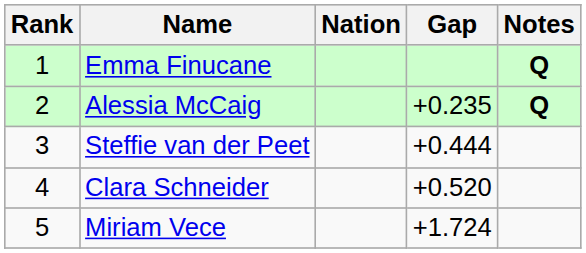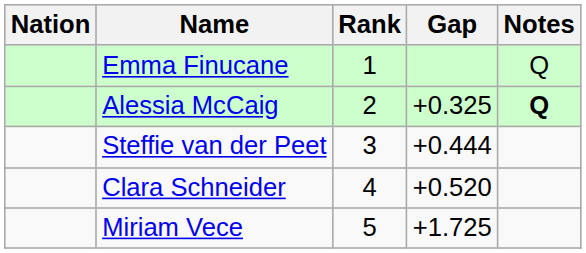columns swapped: Rank <-> Nation
Emma Finucane | Notes: bold -> normal
Alessia McCaig | Gap: +0.235 -> +0.325
Miriam Vece | Gap: +1.724 -> +1.725
